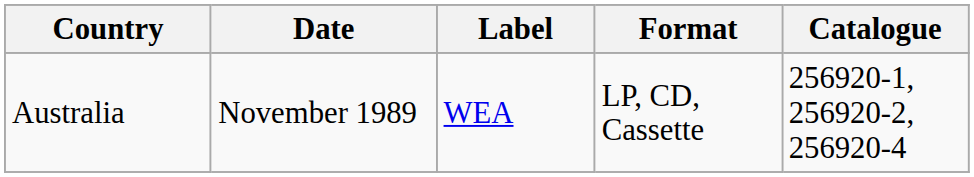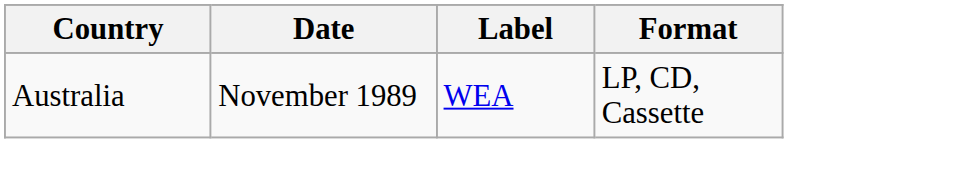- column: Catalogue | 256920-1, 256920-2, 256920-4
